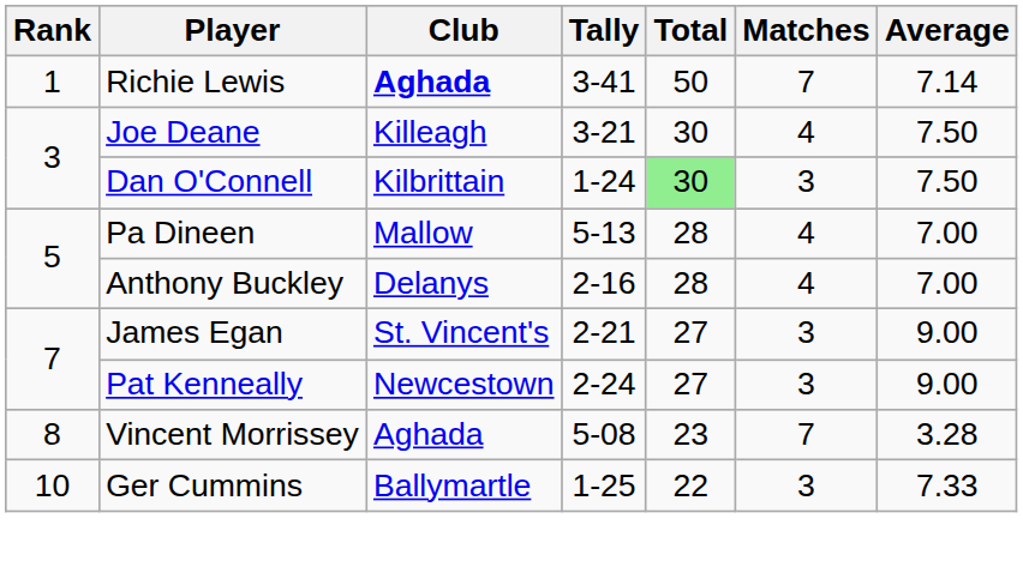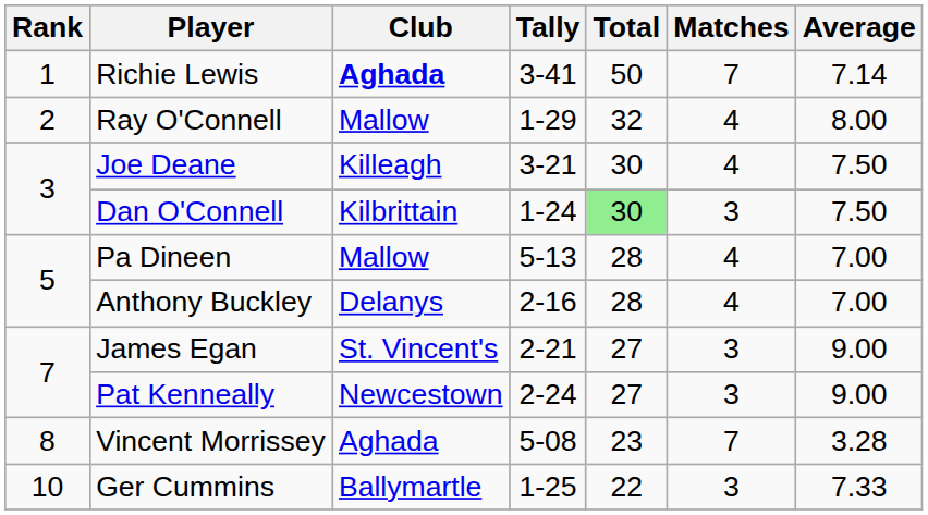+ row: 2 | Ray O'Connell | Mallow | 1-29 | 32 | 4 | 8.00
